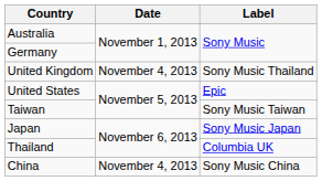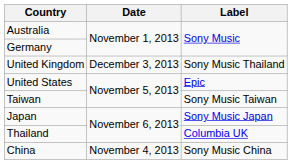United Kingdom | Date: November 4, 2013 -> December 3, 2013
